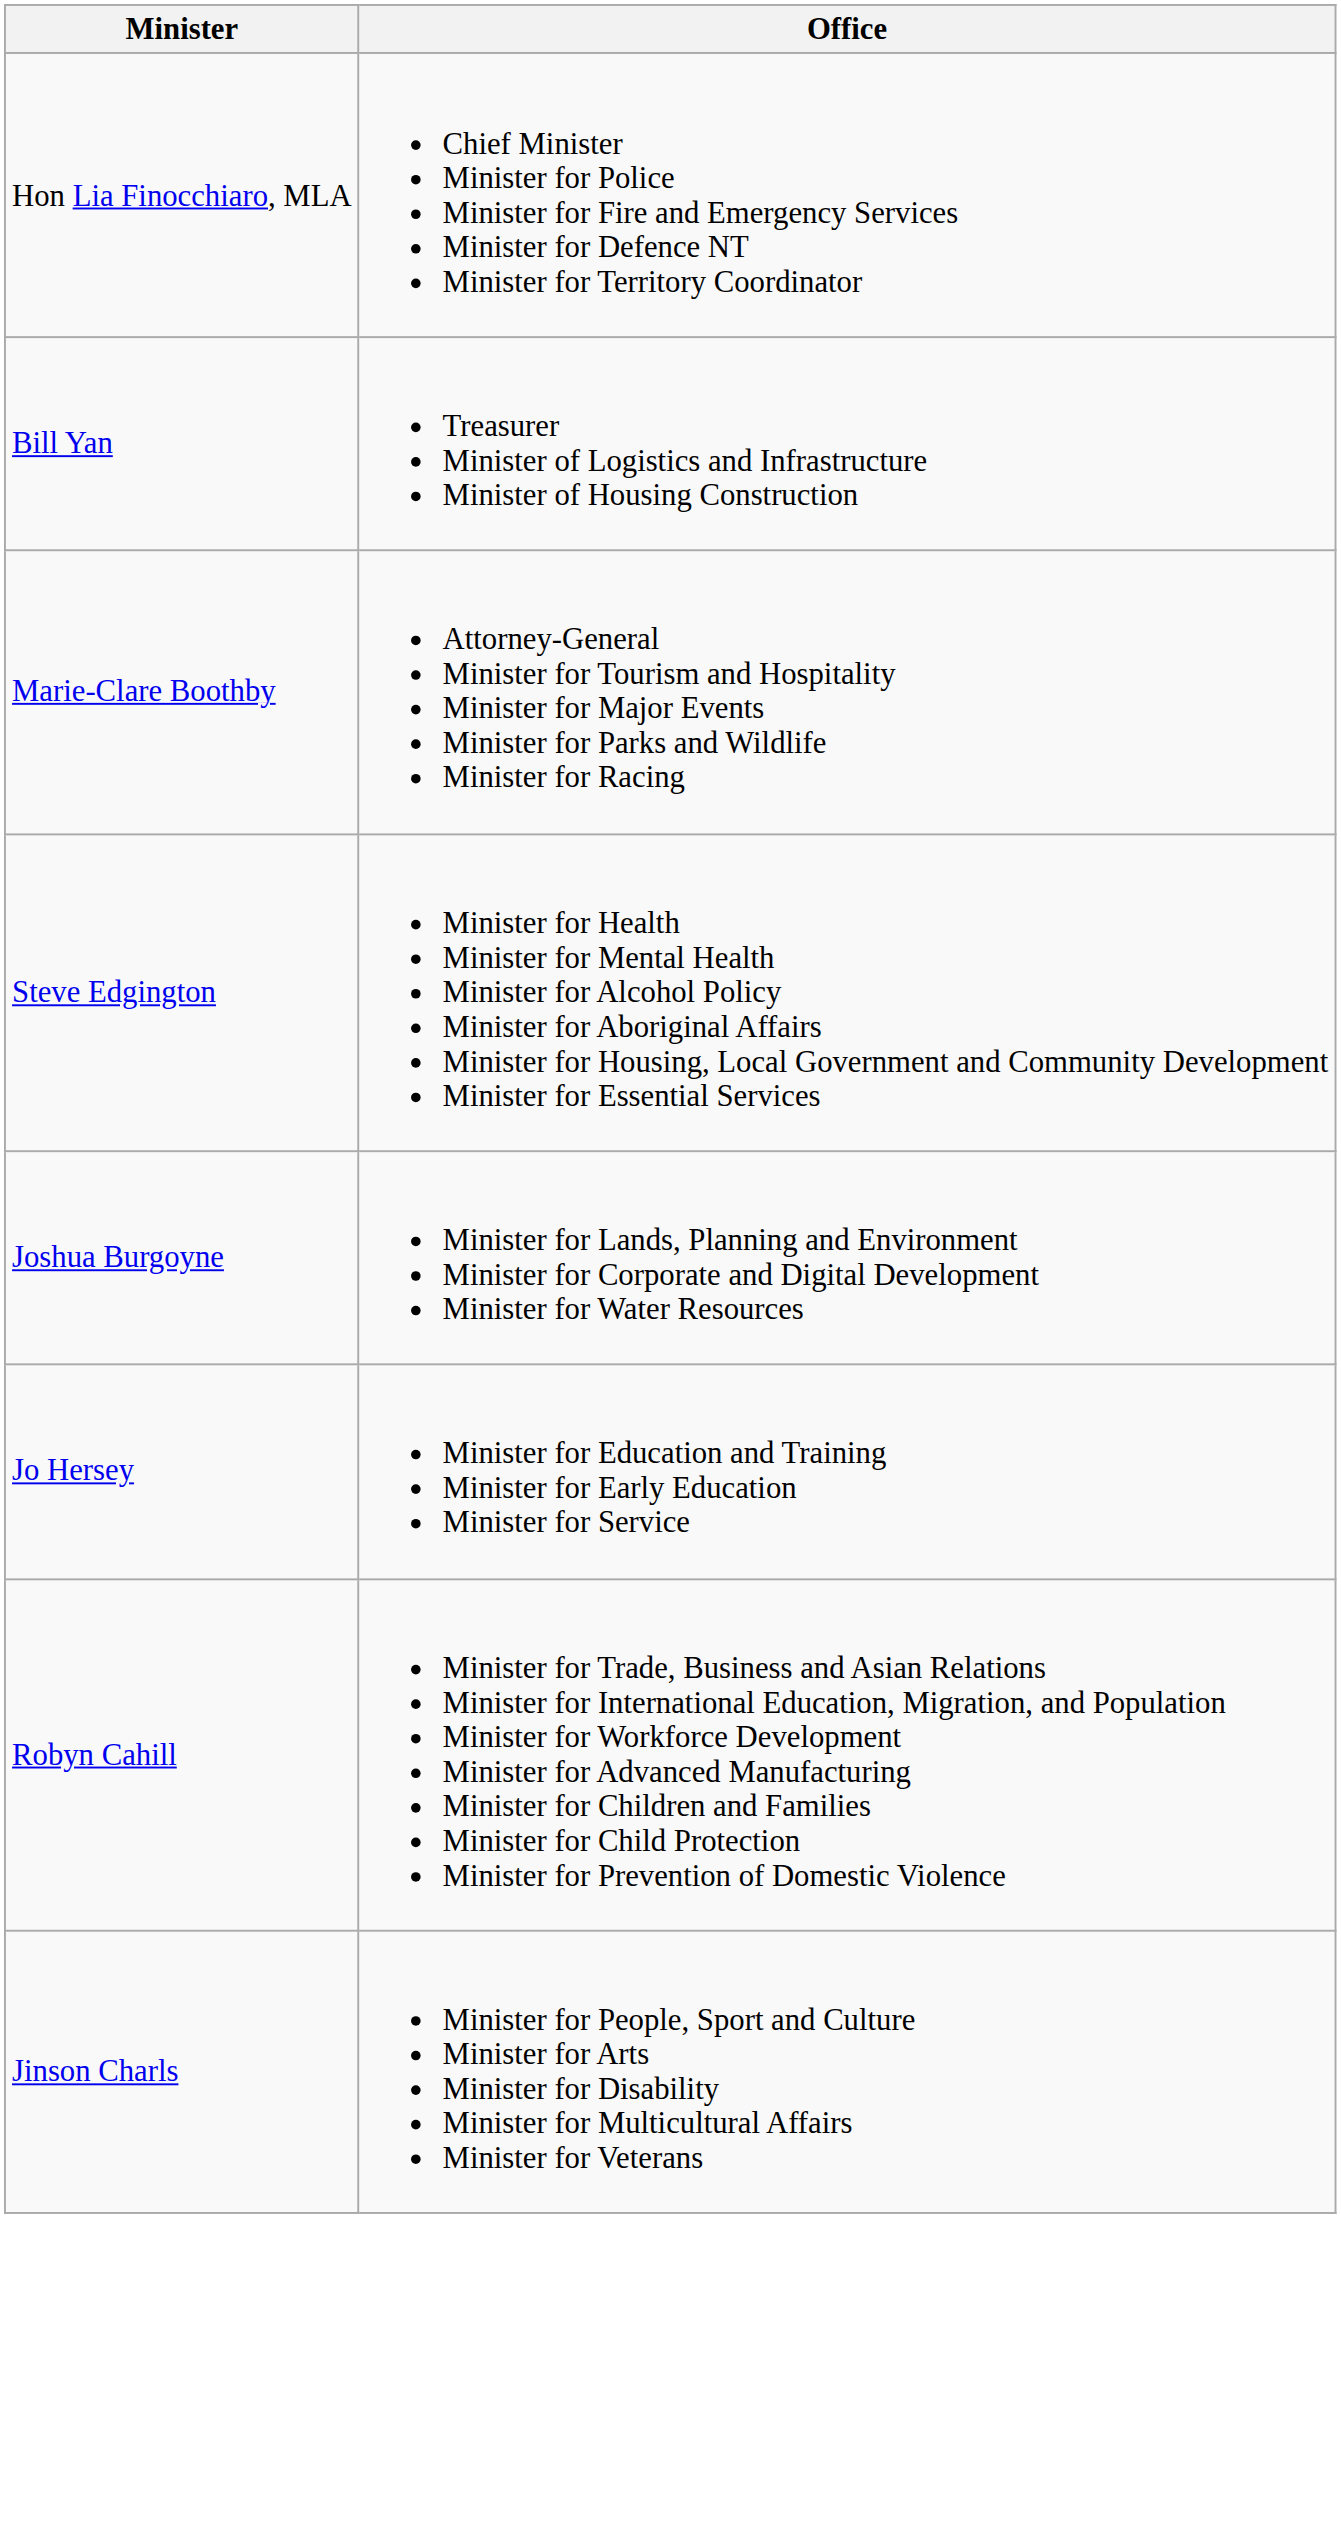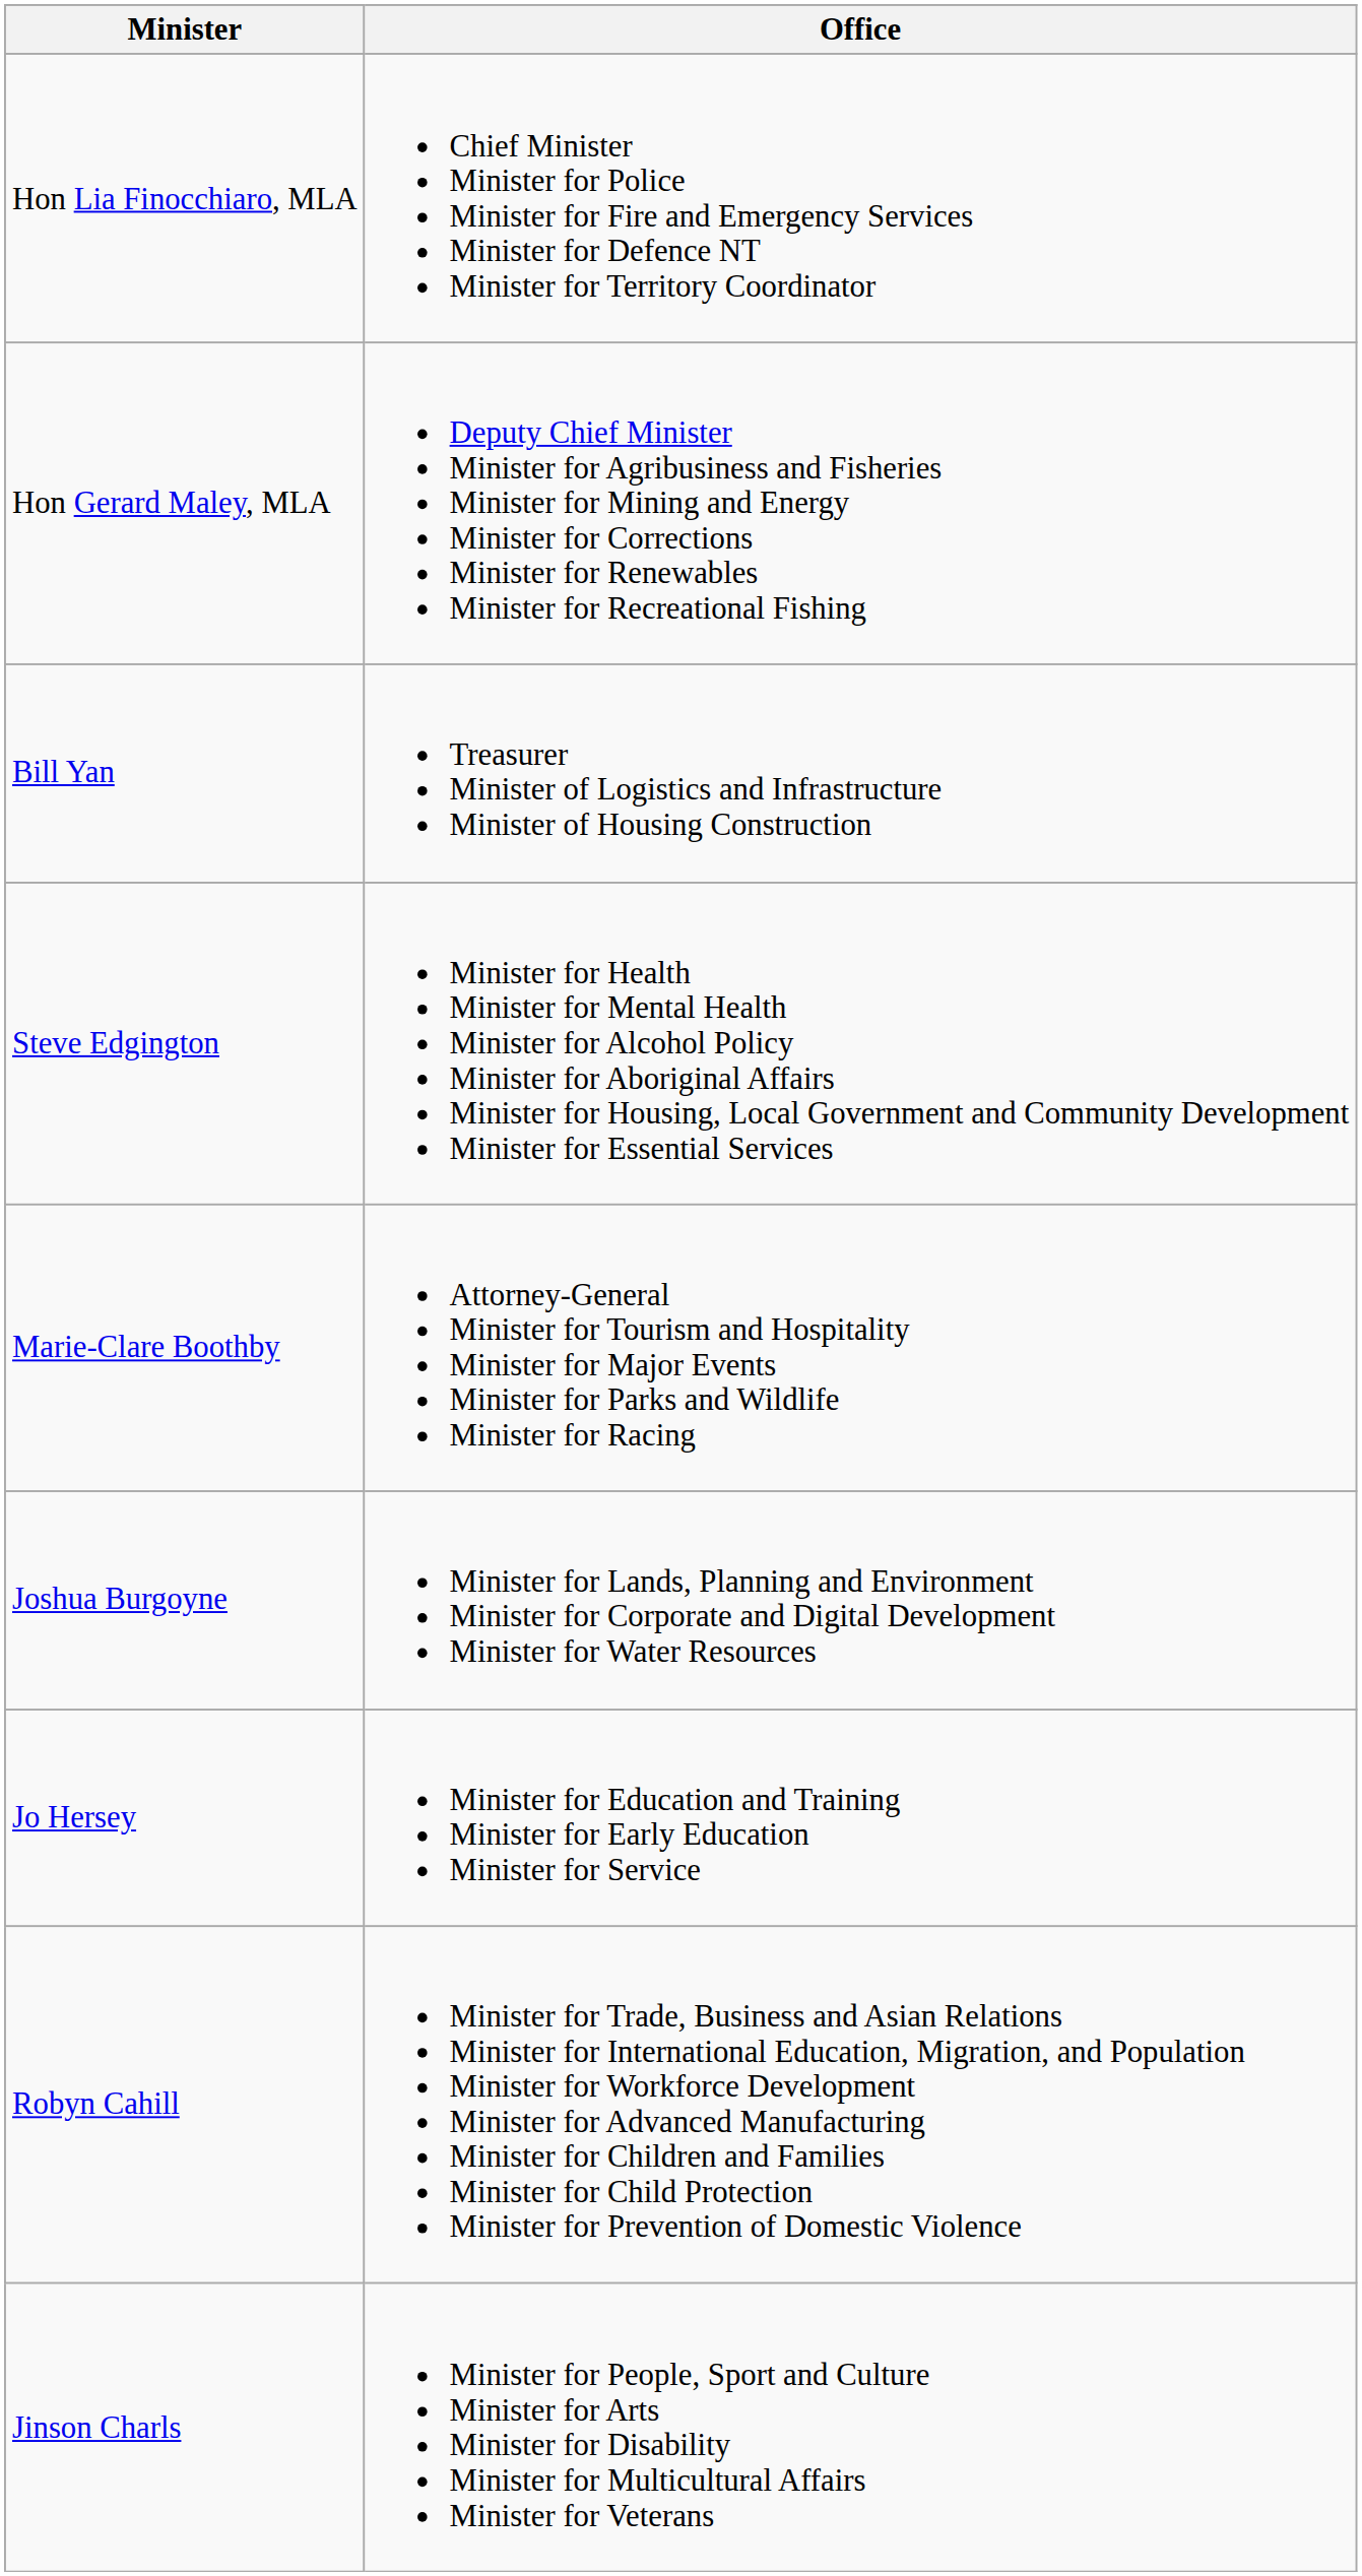+ row: Hon Gerard Maley, MLA | Deputy Chief Minister Minister for Agribusiness and Fisheries Minister for Mining and Energy Minister for Corrections Minister for Renewables Minister for Recreational Fishing
rows swapped: Marie-Clare Boothby <-> Steve Edgington
